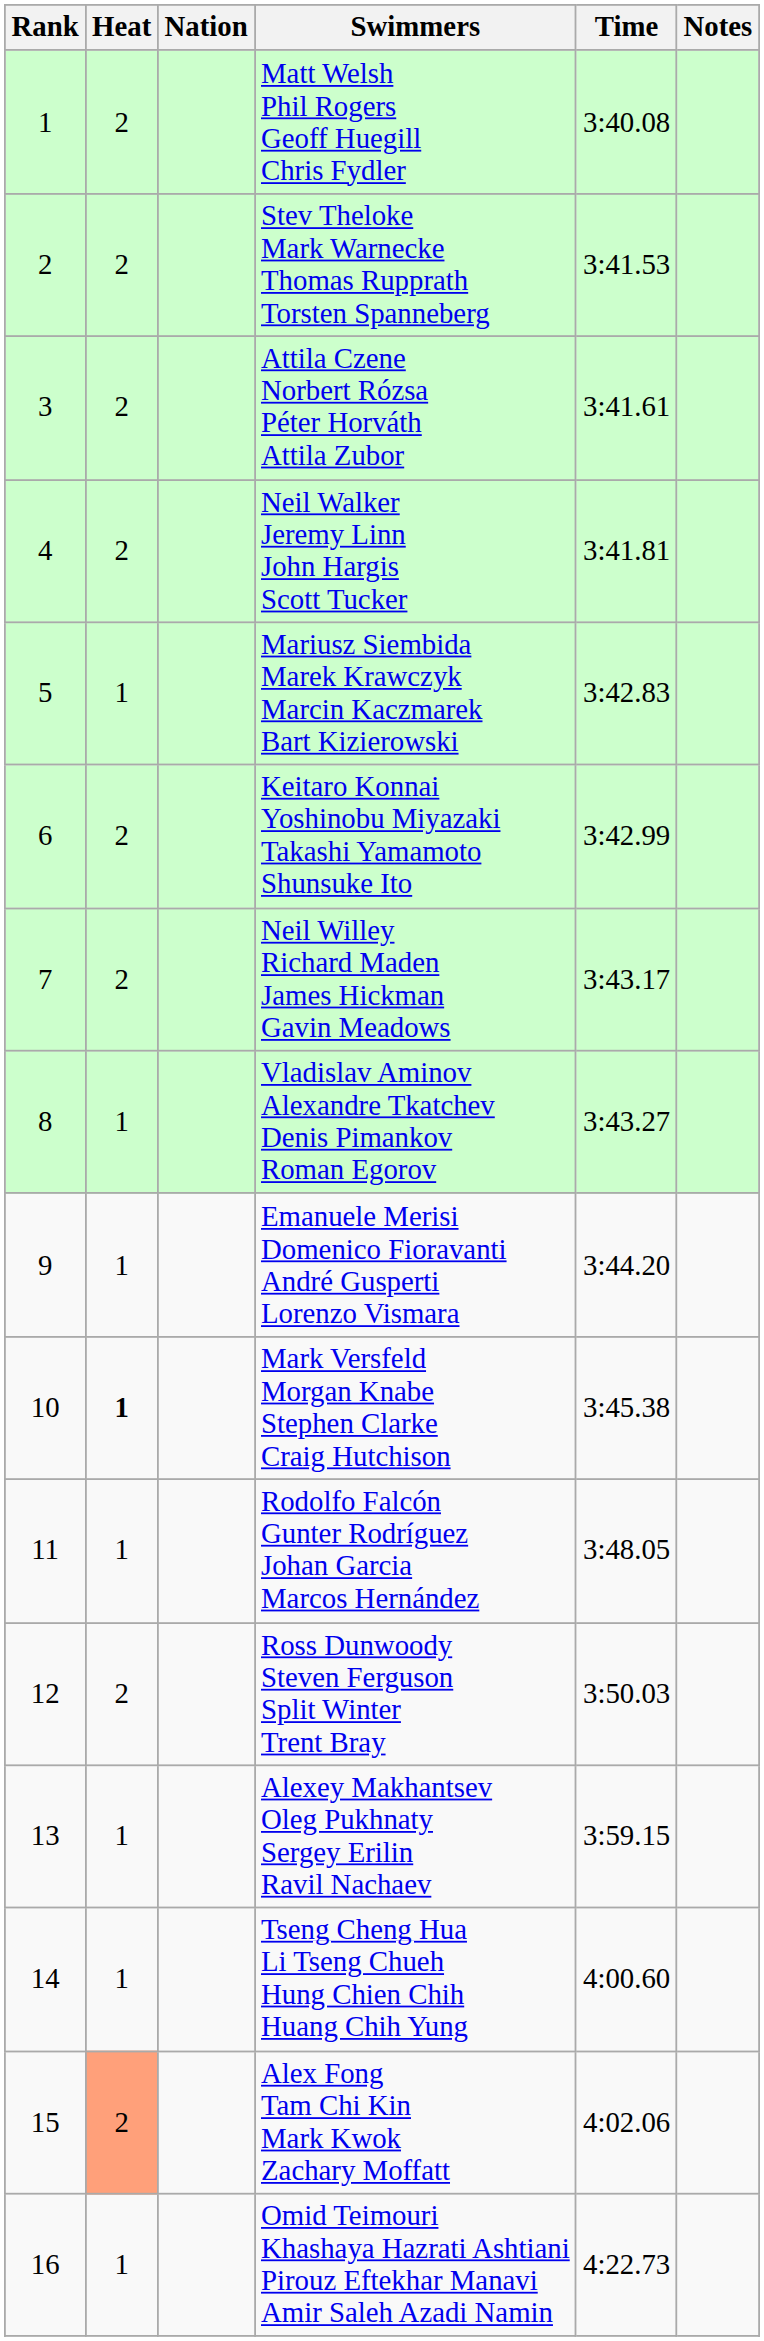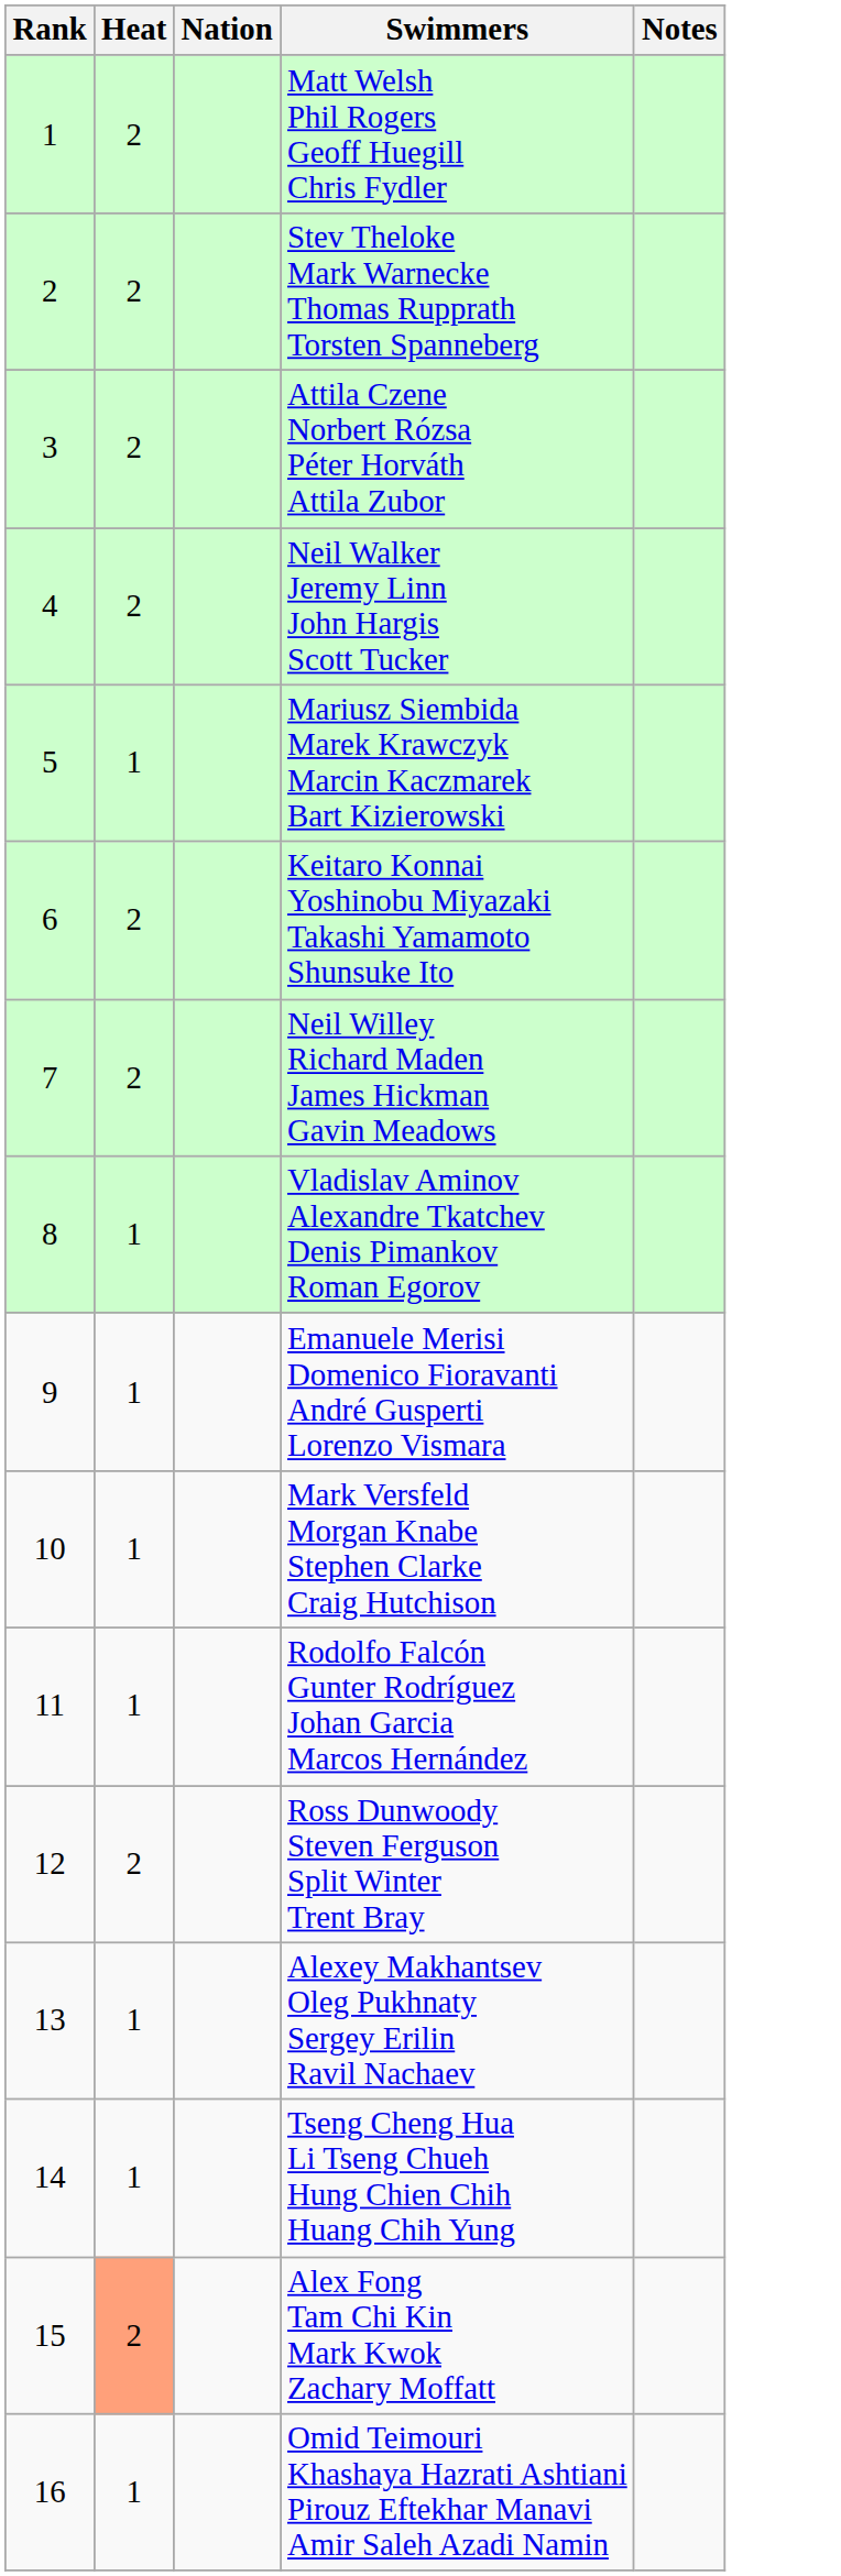- column: Time | 3:40.08 | 3:41.53 | 3:41.61 | 3:41.81 | 3:42.83 | 3:42.99 | 3:43.17 | 3:43.27 | 3:44.20 | 3:45.38 | 3:48.05 | 3:50.03 | 3:59.15 | 4:00.60 | 4:02.06 | 4:22.73
Mark Versfeld Morgan Knabe Stephen Clarke Craig Hutchison | Heat: bold -> normal
